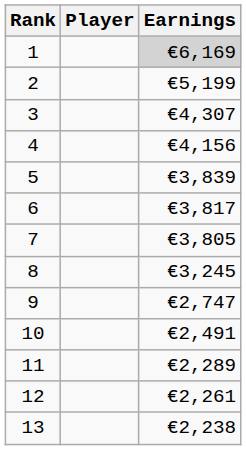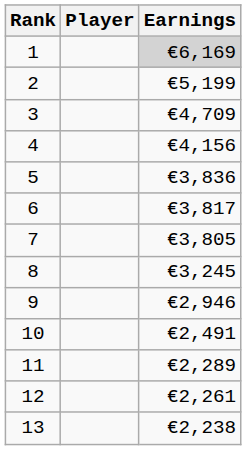3 | Earnings: €4,307 -> €4,709
5 | Earnings: €3,839 -> €3,836
9 | Earnings: €2,747 -> €2,946
